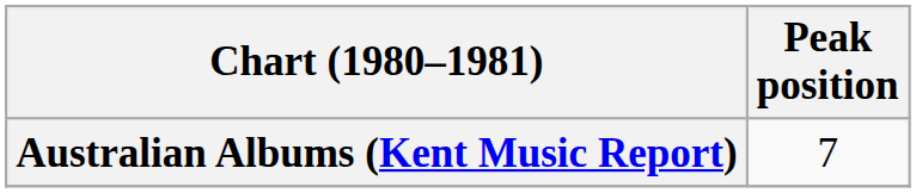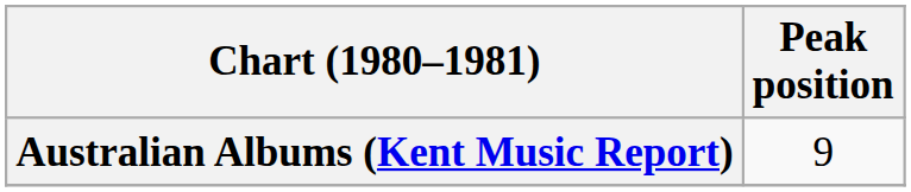Australian Albums (Kent Music Report) | Peak position: 7 -> 9
